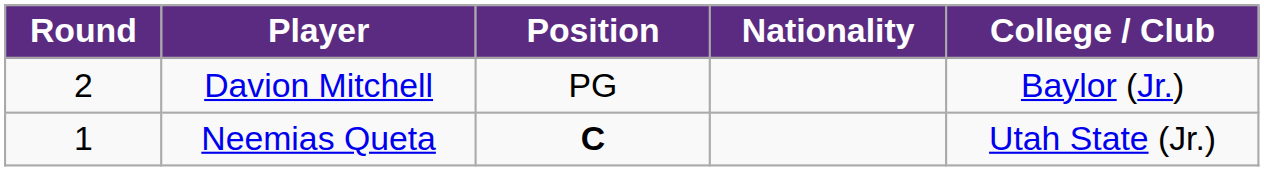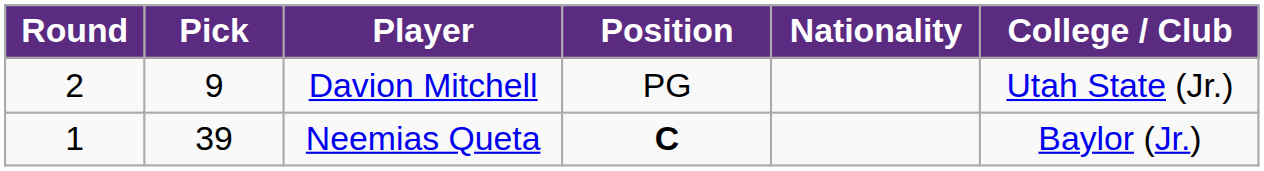+ column: Pick | 9 | 39
Davion Mitchell | College / Club: Baylor (Jr.) -> Utah State (Jr.)
Neemias Queta | College / Club: Utah State (Jr.) -> Baylor (Jr.)
